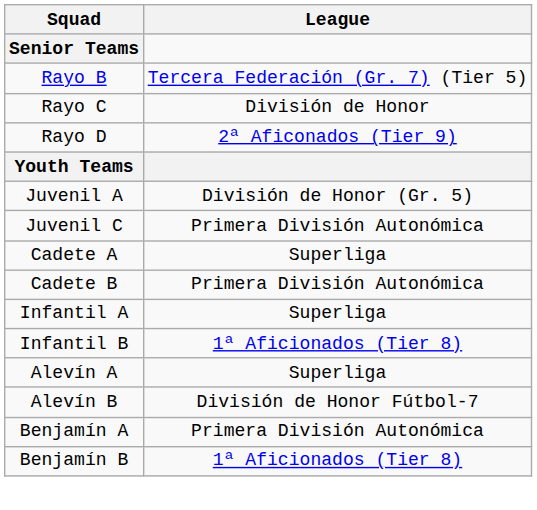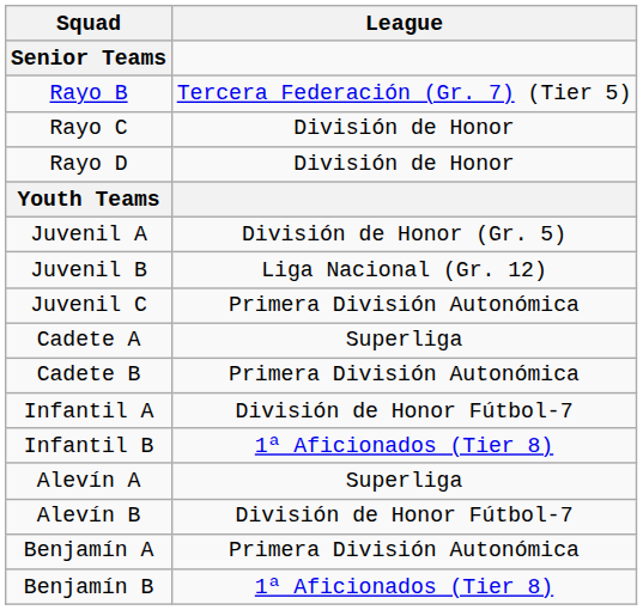Rayo D | League: 2ª Aficonados (Tier 9) -> División de Honor
+ row: Juvenil B | Liga Nacional (Gr. 12)
Infantil A | League: Superliga -> División de Honor Fútbol-7
